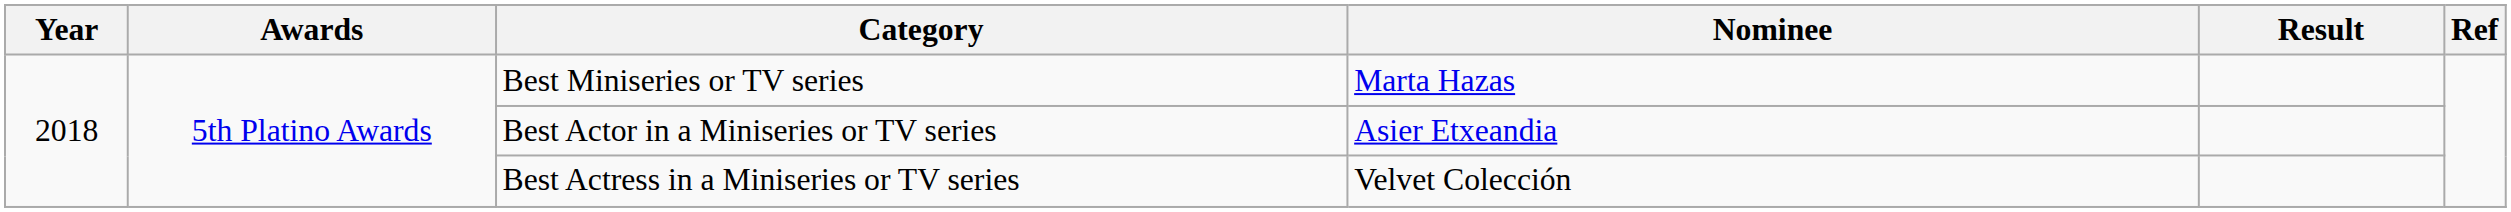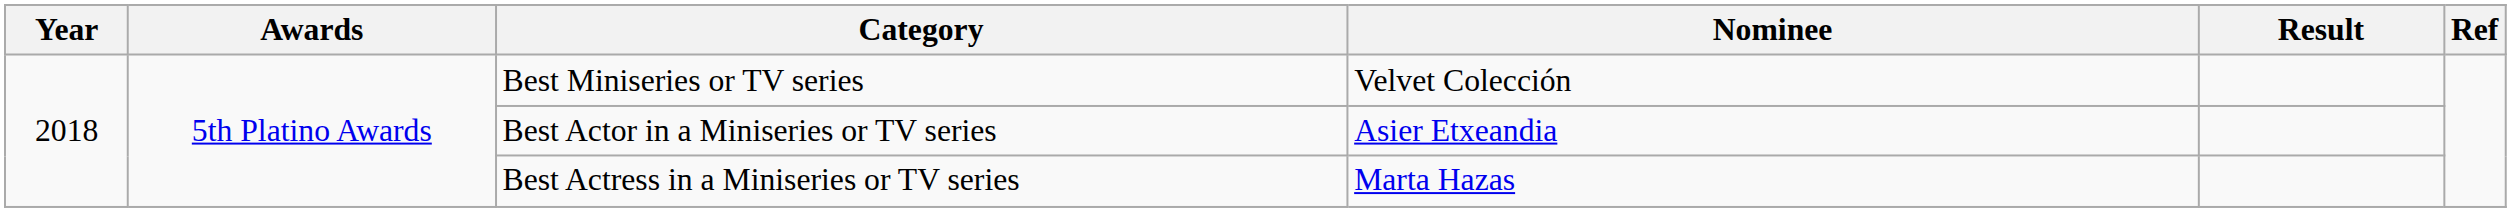Best Miniseries or TV series | Nominee: Marta Hazas -> Velvet Colección
Best Actress in a Miniseries or TV series | Nominee: Velvet Colección -> Marta Hazas
